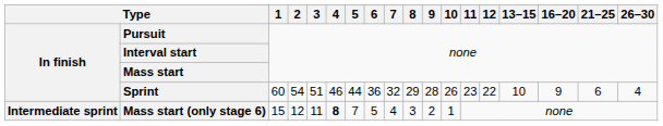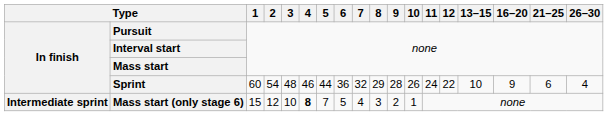Sprint | 3: 51 -> 48
Sprint | 11: 23 -> 24
Mass start (only stage 6) | 3: 11 -> 10
